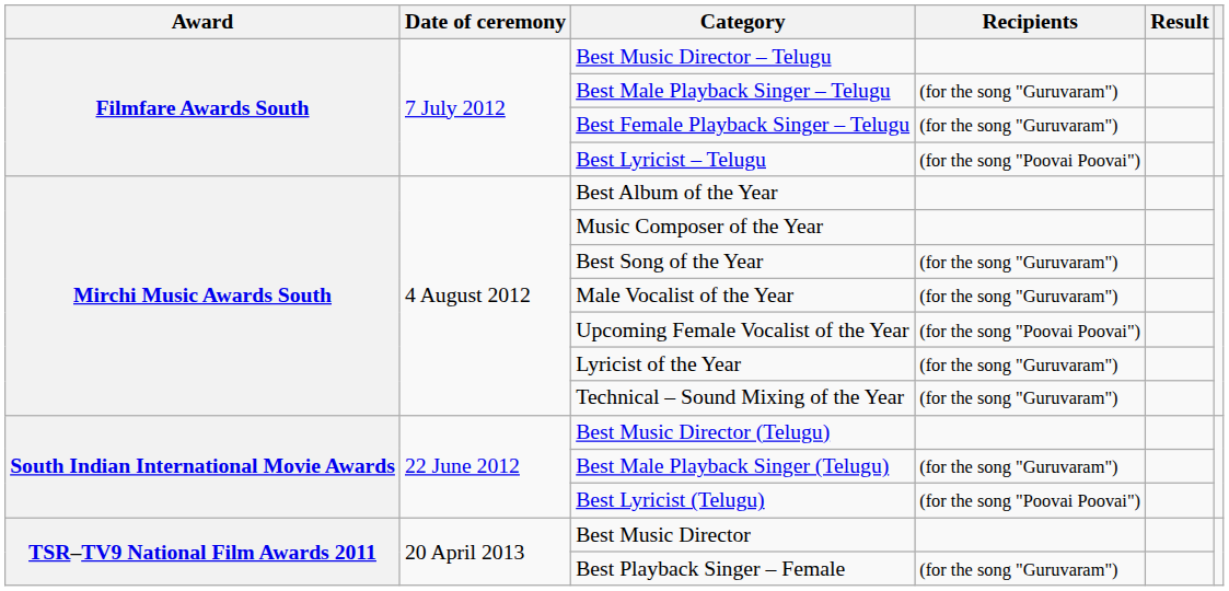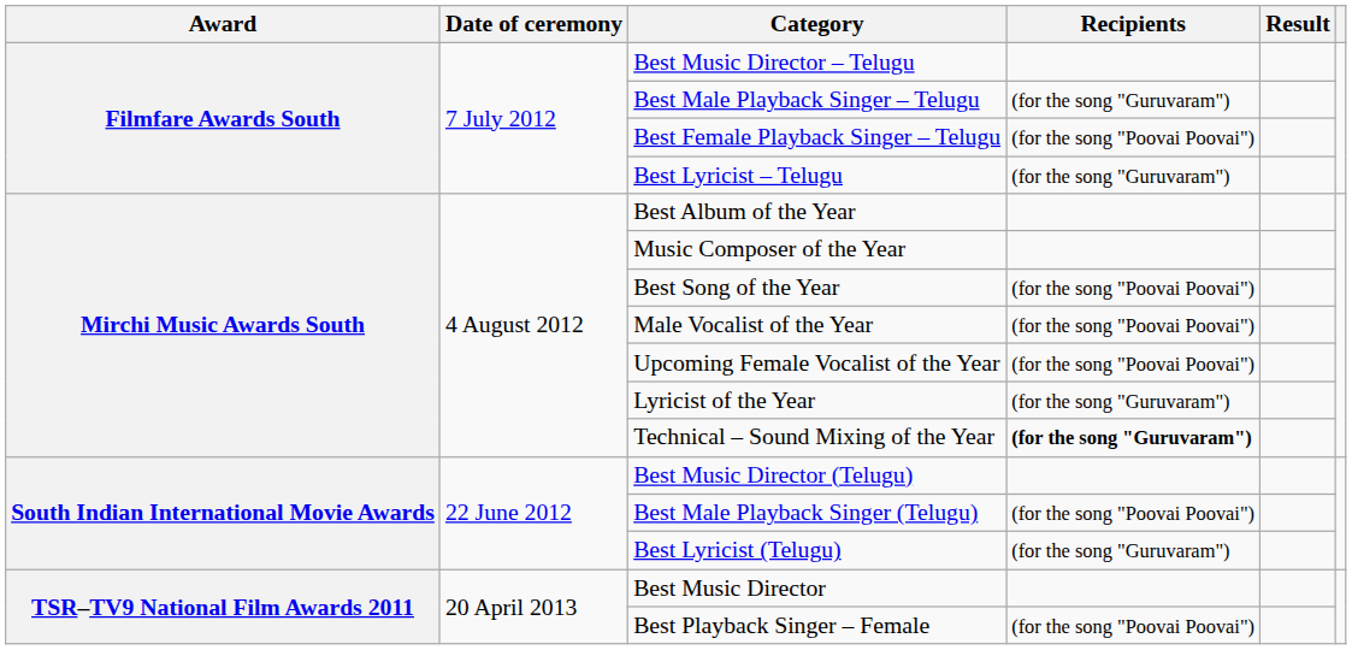Best Female Playback Singer – Telugu | Recipients: (for the song "Guruvaram") -> (for the song "Poovai Poovai")
Best Lyricist – Telugu | Recipients: (for the song "Poovai Poovai") -> (for the song "Guruvaram")
Best Song of the Year | Recipients: (for the song "Guruvaram") -> (for the song "Poovai Poovai")
Male Vocalist of the Year | Recipients: (for the song "Guruvaram") -> (for the song "Poovai Poovai")
Technical – Sound Mixing of the Year | Recipients: normal -> bold
Best Male Playback Singer (Telugu) | Recipients: (for the song "Guruvaram") -> (for the song "Poovai Poovai")
Best Lyricist (Telugu) | Recipients: (for the song "Poovai Poovai") -> (for the song "Guruvaram")
Best Playback Singer – Female | Recipients: (for the song "Guruvaram") -> (for the song "Poovai Poovai")
